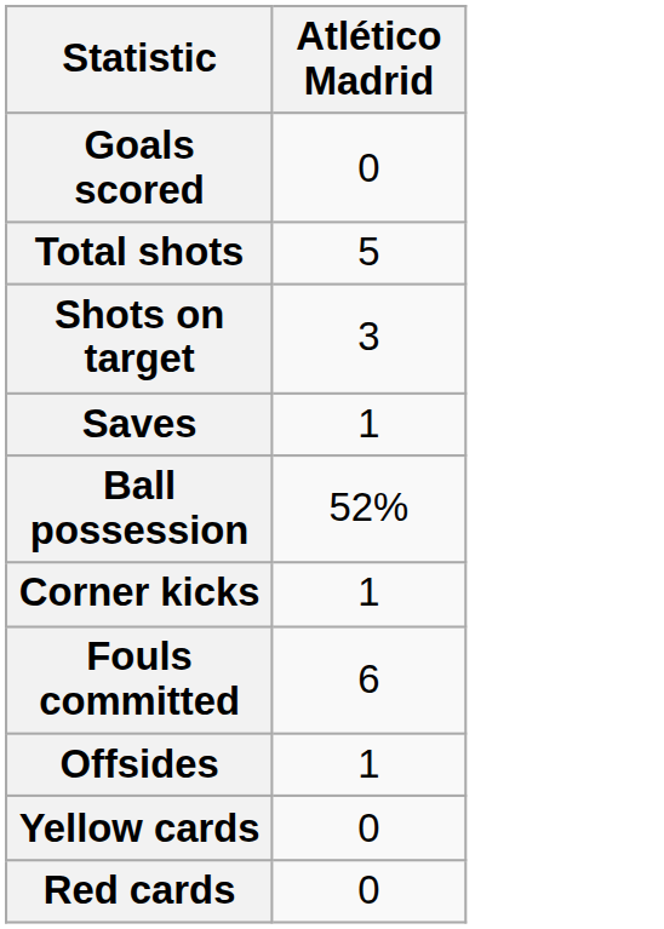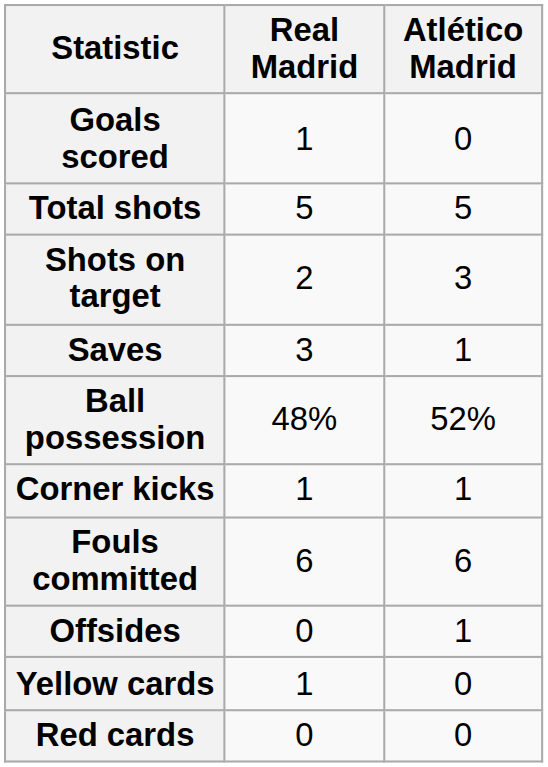+ column: Real Madrid | 1 | 5 | 2 | 3 | 48% | 1 | 6 | 0 | 1 | 0
